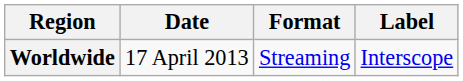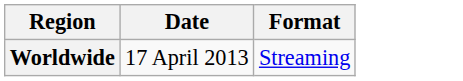- column: Label | Interscope
